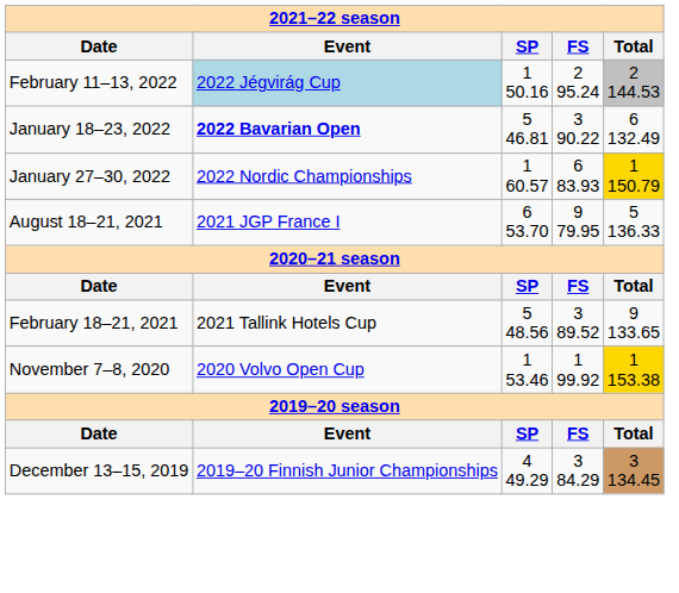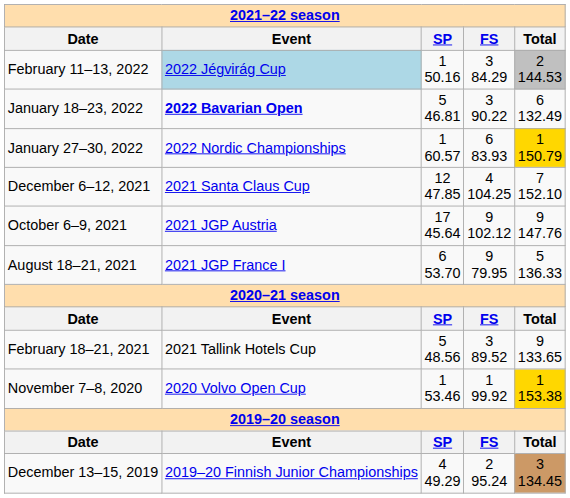February 11–13, 2022 | FS: 2 95.24 -> 3 84.29
+ row: December 6–12, 2021 | 2021 Santa Claus Cup | 12 47.85 | 4 104.25 | 7 152.10
+ row: October 6–9, 2021 | 2021 JGP Austria | 17 45.64 | 9 102.12 | 9 147.76
December 13–15, 2019 | FS: 3 84.29 -> 2 95.24
